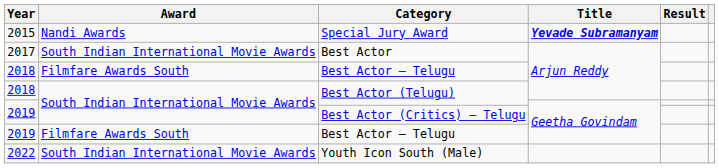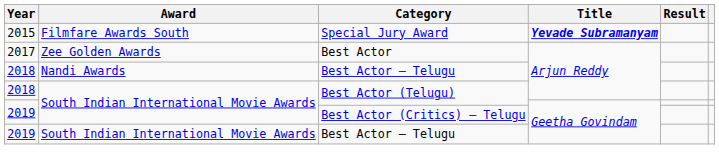Special Jury Award | Award: Nandi Awards -> Filmfare Awards South
Best Actor | Award: South Indian International Movie Awards -> Zee Golden Awards
2018 / Best Actor – Telugu | Award: Filmfare Awards South -> Nandi Awards
2019 / Best Actor – Telugu | Award: Filmfare Awards South -> South Indian International Movie Awards
- row: 2022 | South Indian International Movie Awards | Youth Icon South (Male)
